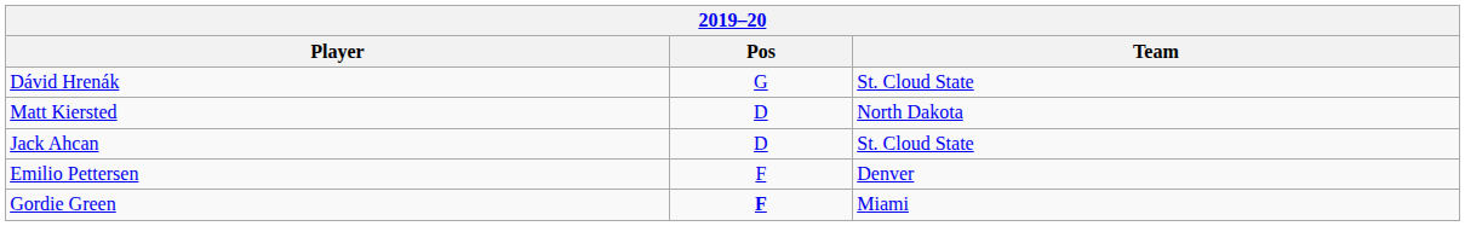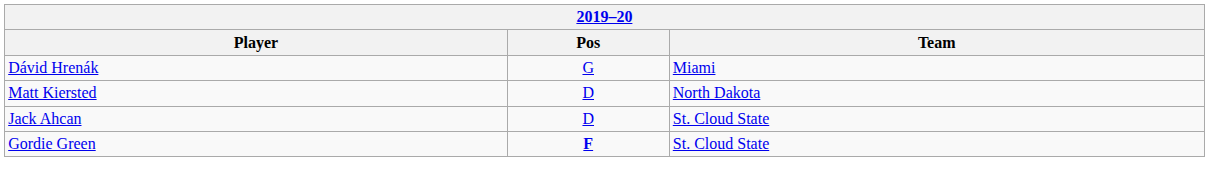Dávid Hrenák | Team: St. Cloud State -> Miami
- row: Emilio Pettersen | F | Denver
Gordie Green | Team: Miami -> St. Cloud State
